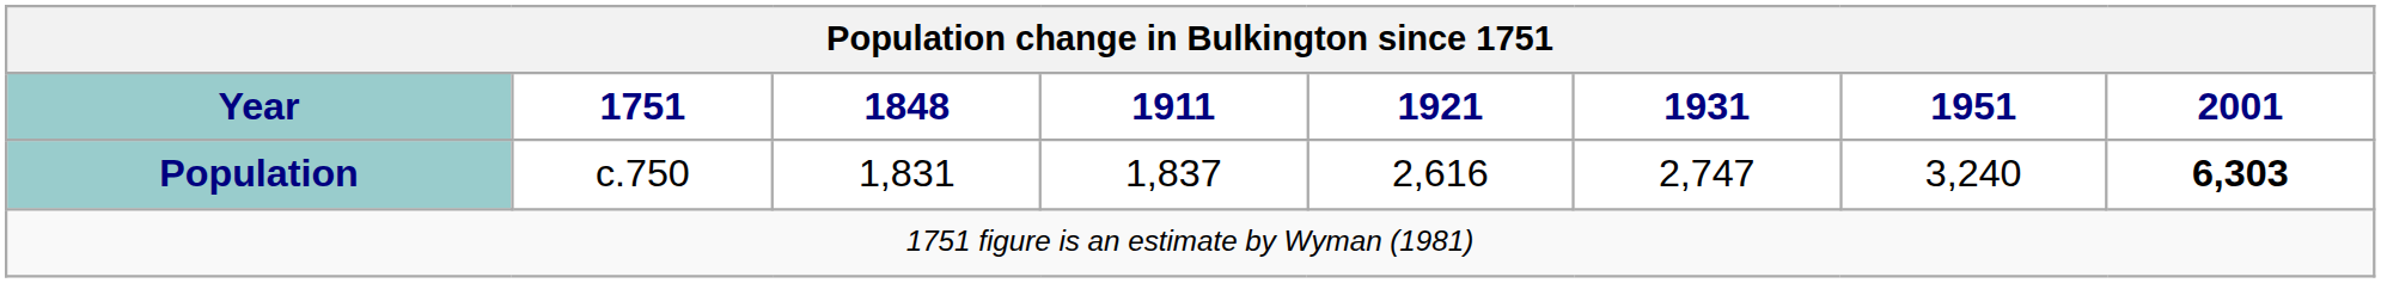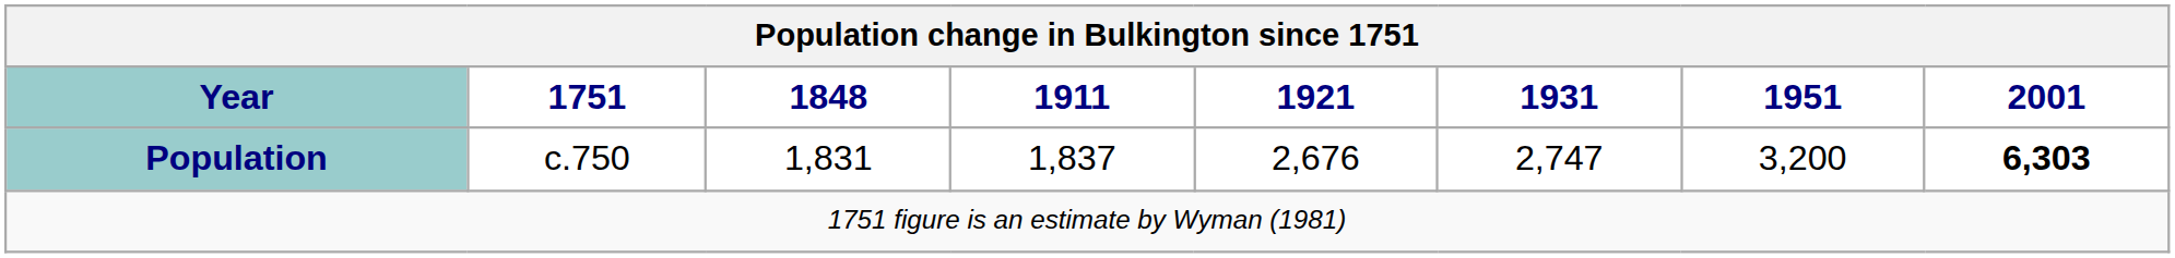Population | 1921: 2,616 -> 2,676
Population | 1951: 3,240 -> 3,200
